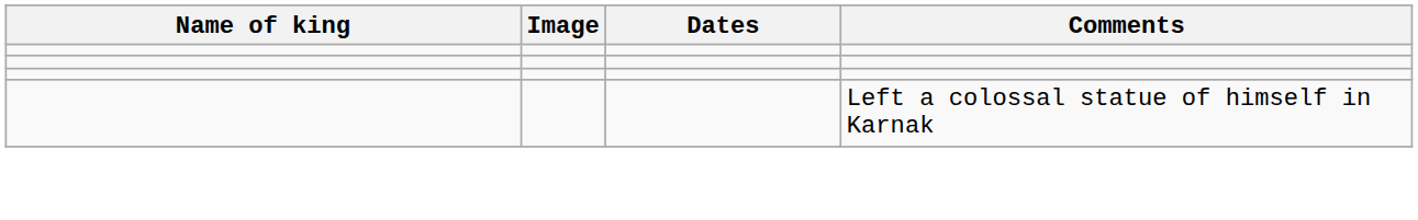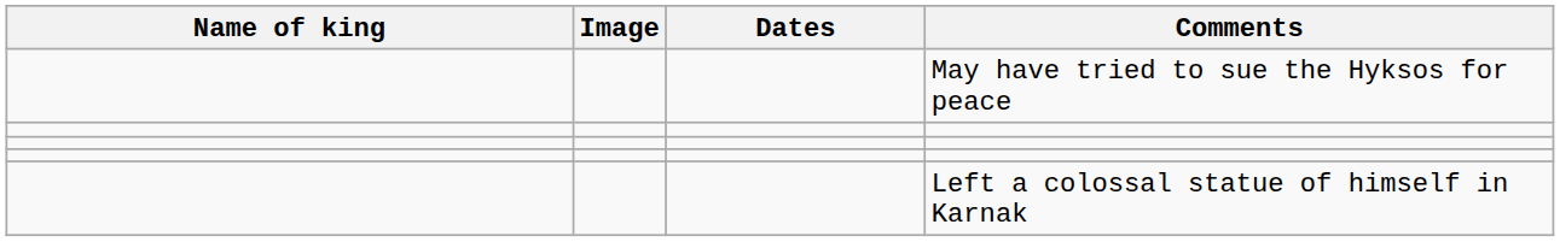+ row: May have tried to sue the Hyksos for peace
